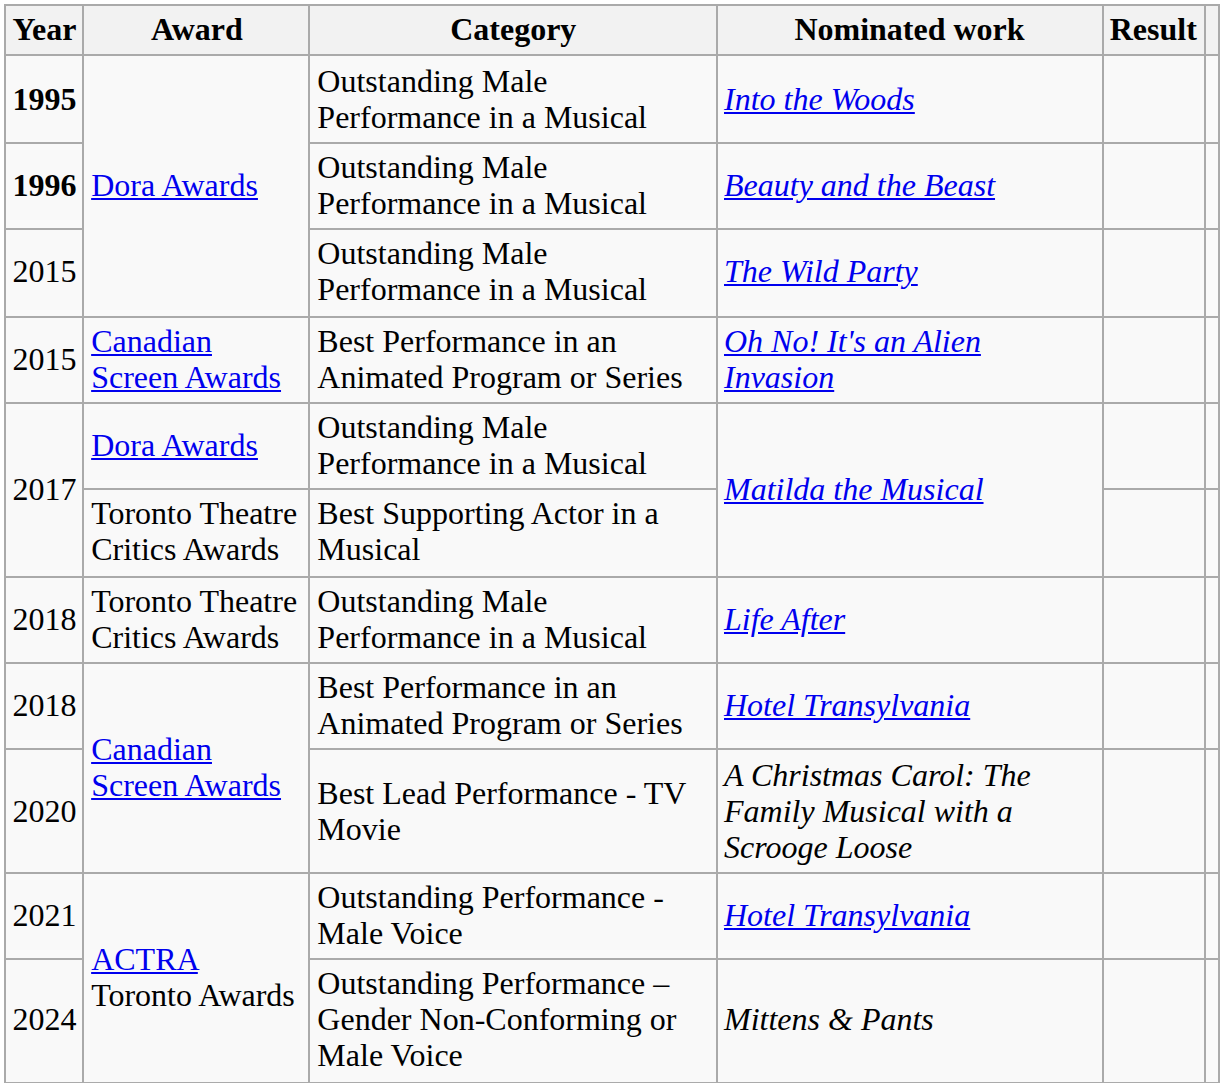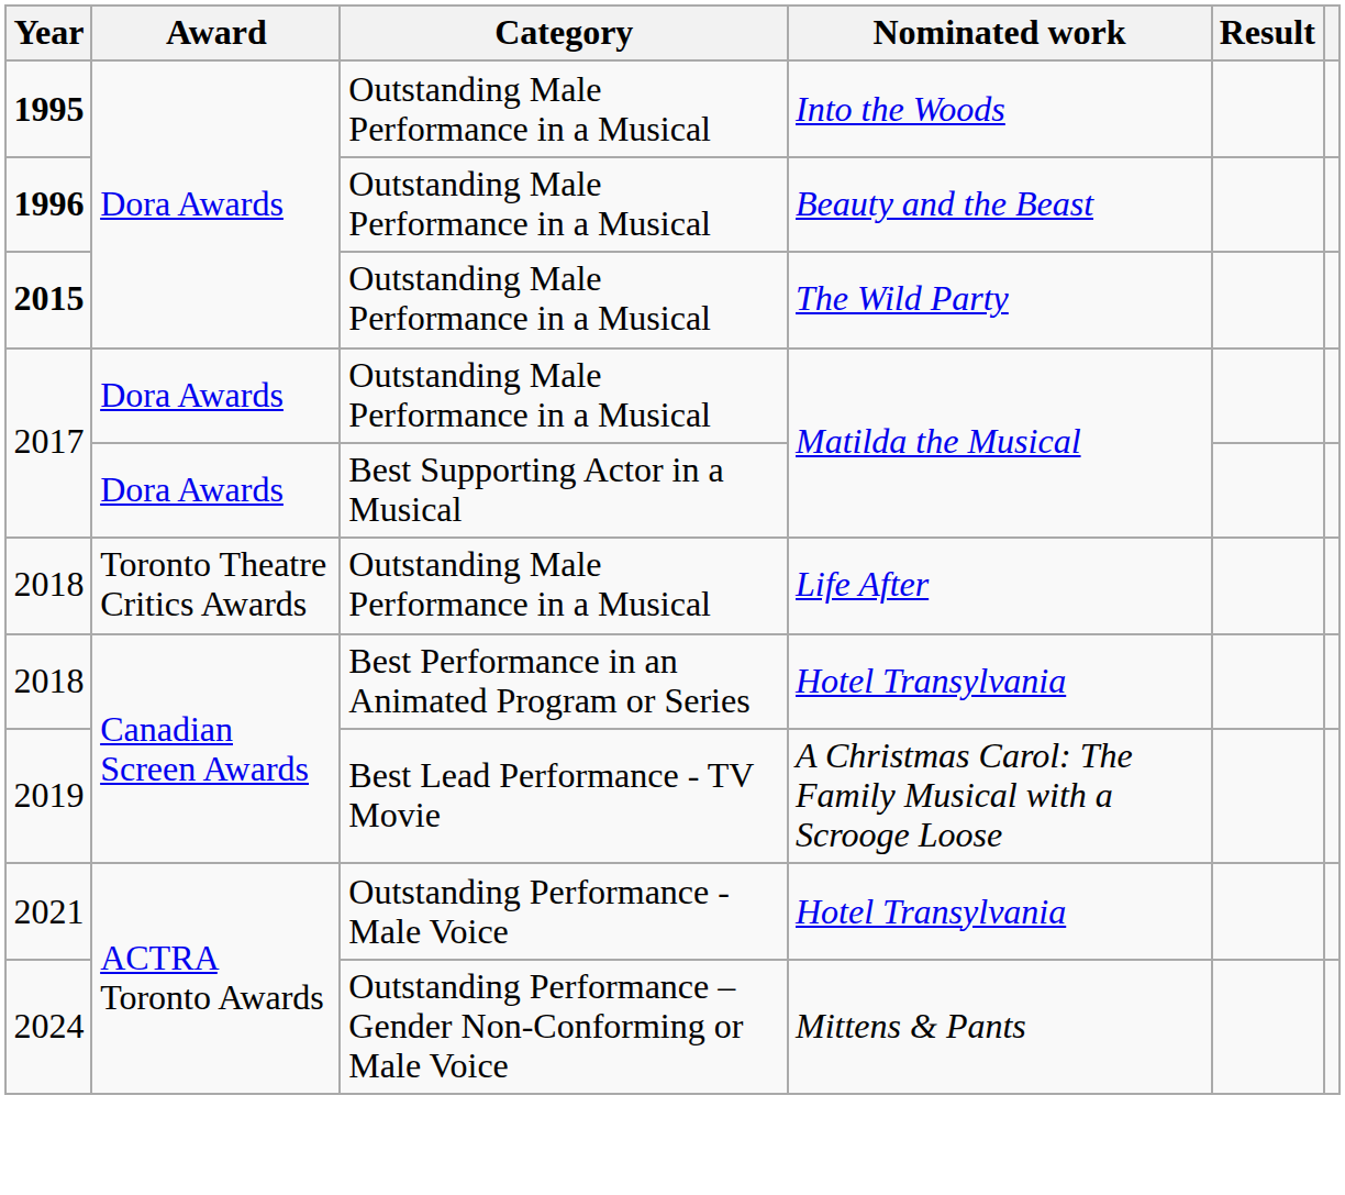The Wild Party | Year: normal -> bold
- row: 2015 | Canadian Screen Awards | Best Performance in an Animated Program or Series | Oh No! It's an Alien Invasion
Best Supporting Actor in a Musical / Matilda the Musical | Award: Toronto Theatre Critics Awards -> Dora Awards
A Christmas Carol: The Family Musical with a Scrooge Loose | Year: 2020 -> 2019
